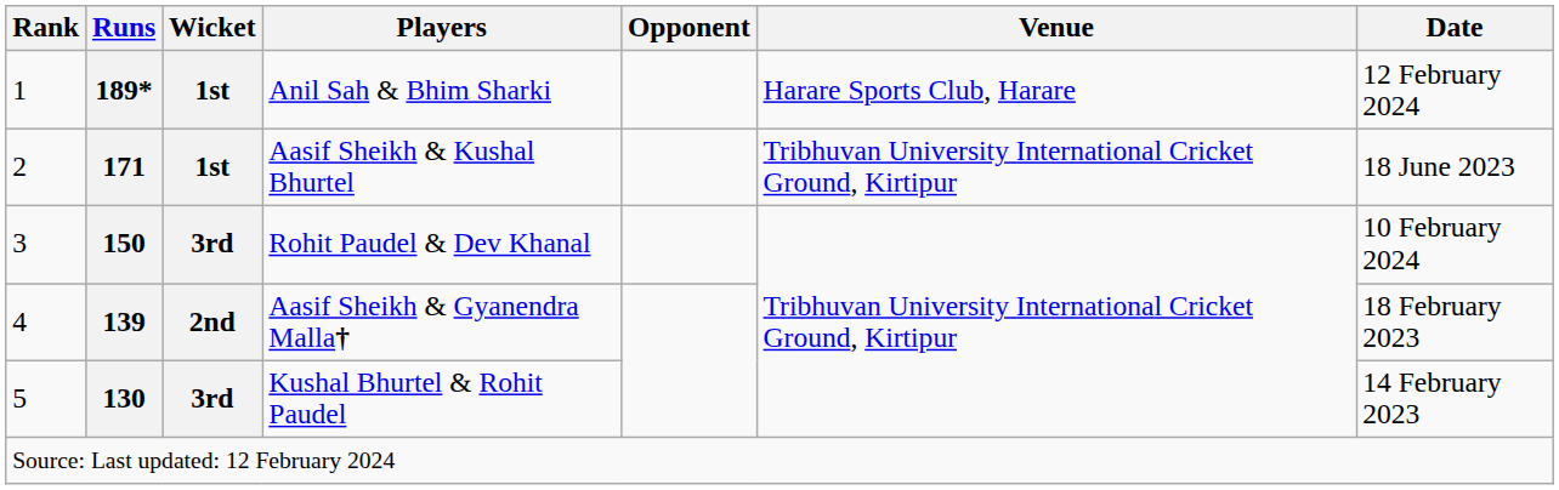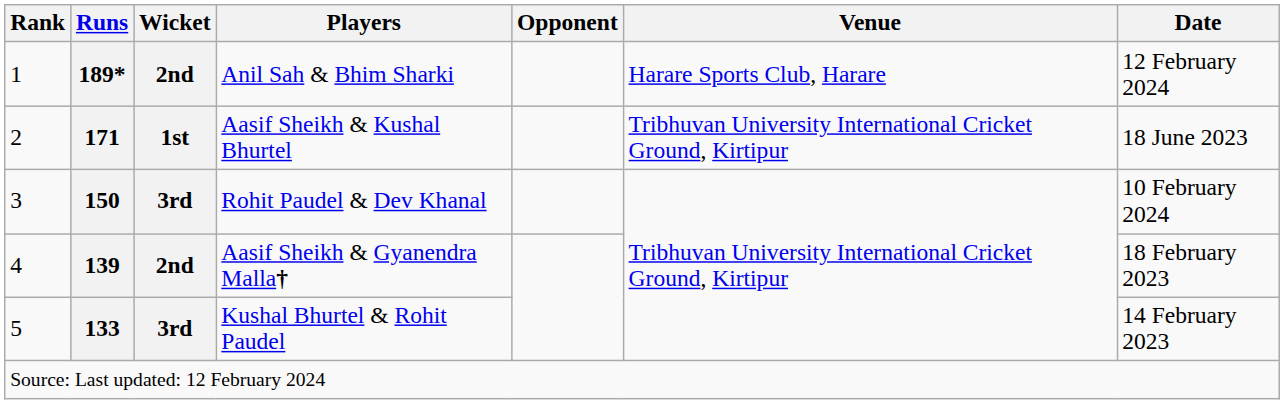Anil Sah & Bhim Sharki | Wicket: 1st -> 2nd
Kushal Bhurtel & Rohit Paudel | Runs: 130 -> 133
